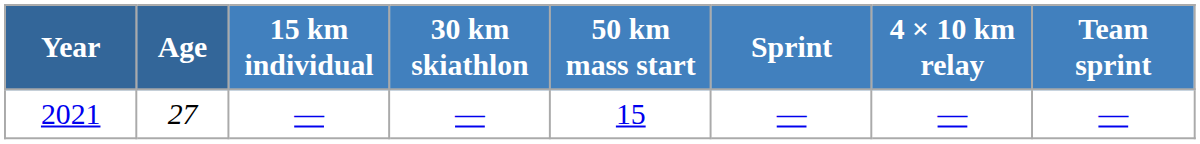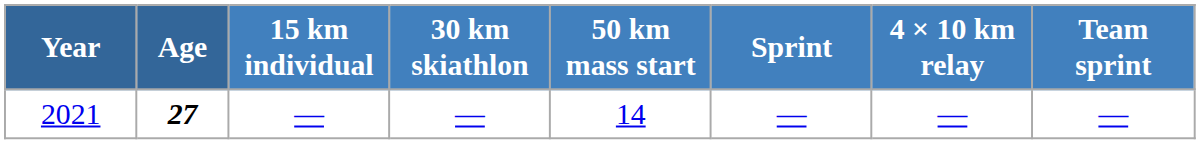2021 | Age: normal -> bold
2021 | 50 km mass start: 15 -> 14
